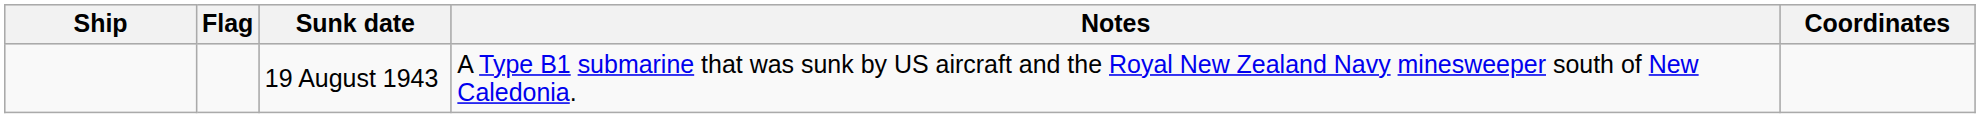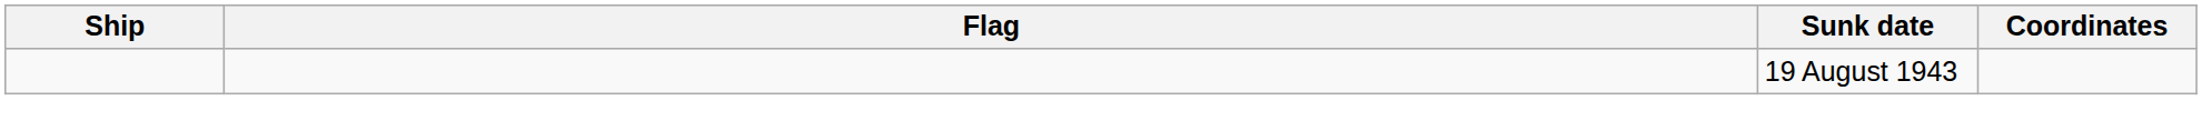- column: Notes | A Type B1 submarine that was sunk by US aircraft and the Royal New Zealand Navy minesweeper south of New Caledonia.
